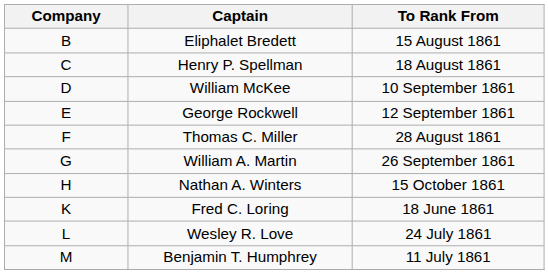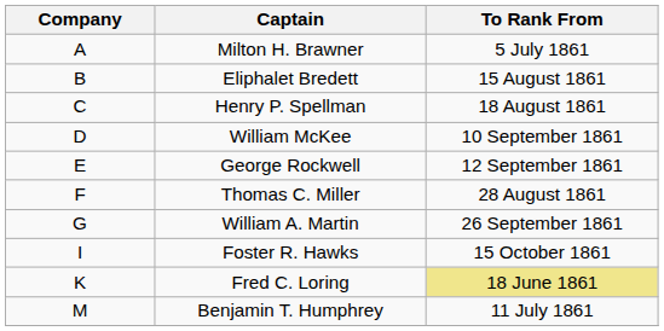+ row: A | Milton H. Brawner | 5 July 1861
- row: H | Nathan A. Winters | 15 October 1861
+ row: I | Foster R. Hawks | 15 October 1861
Fred C. Loring | To Rank From: no background -> khaki background
- row: L | Wesley R. Love | 24 July 1861
